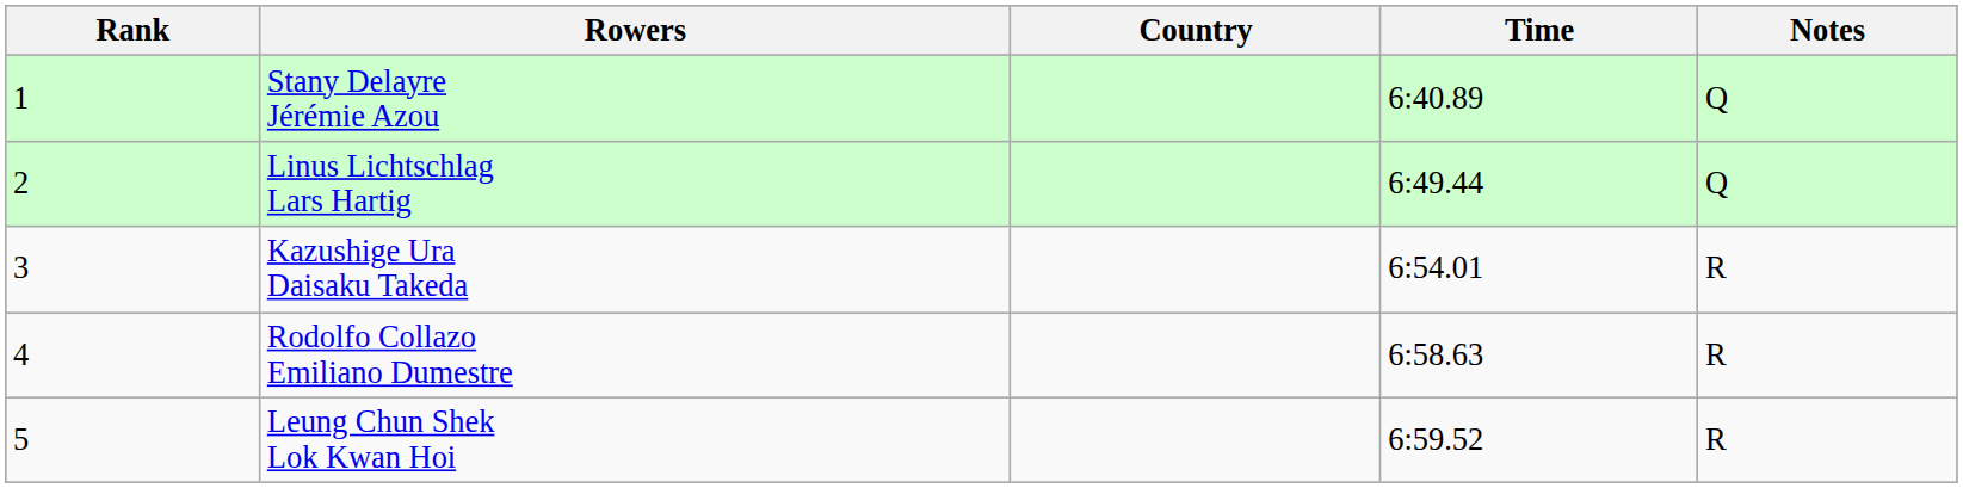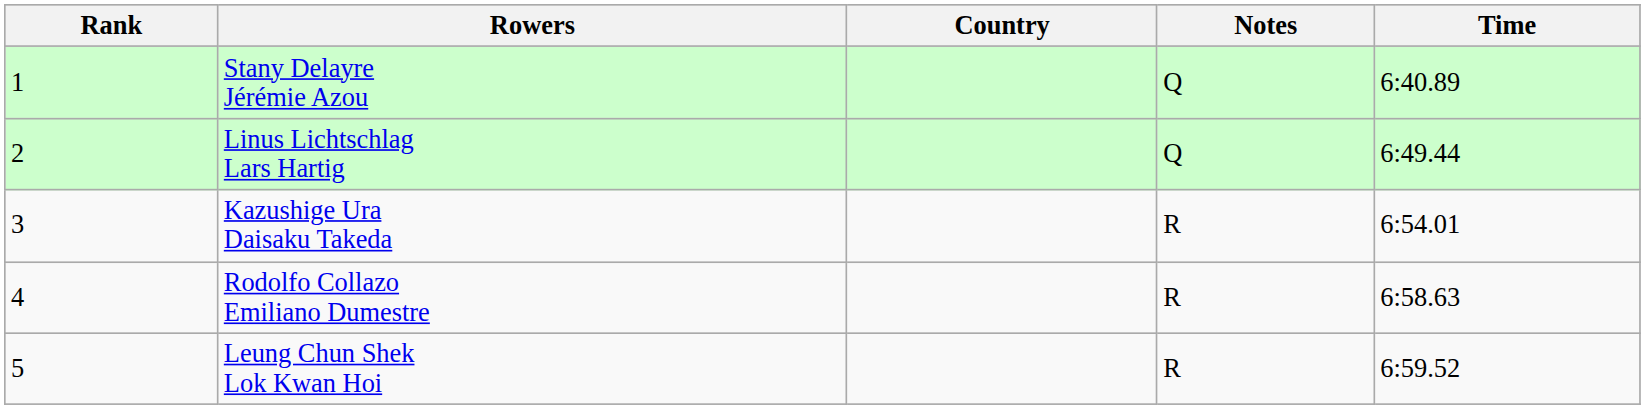columns swapped: Time <-> Notes
